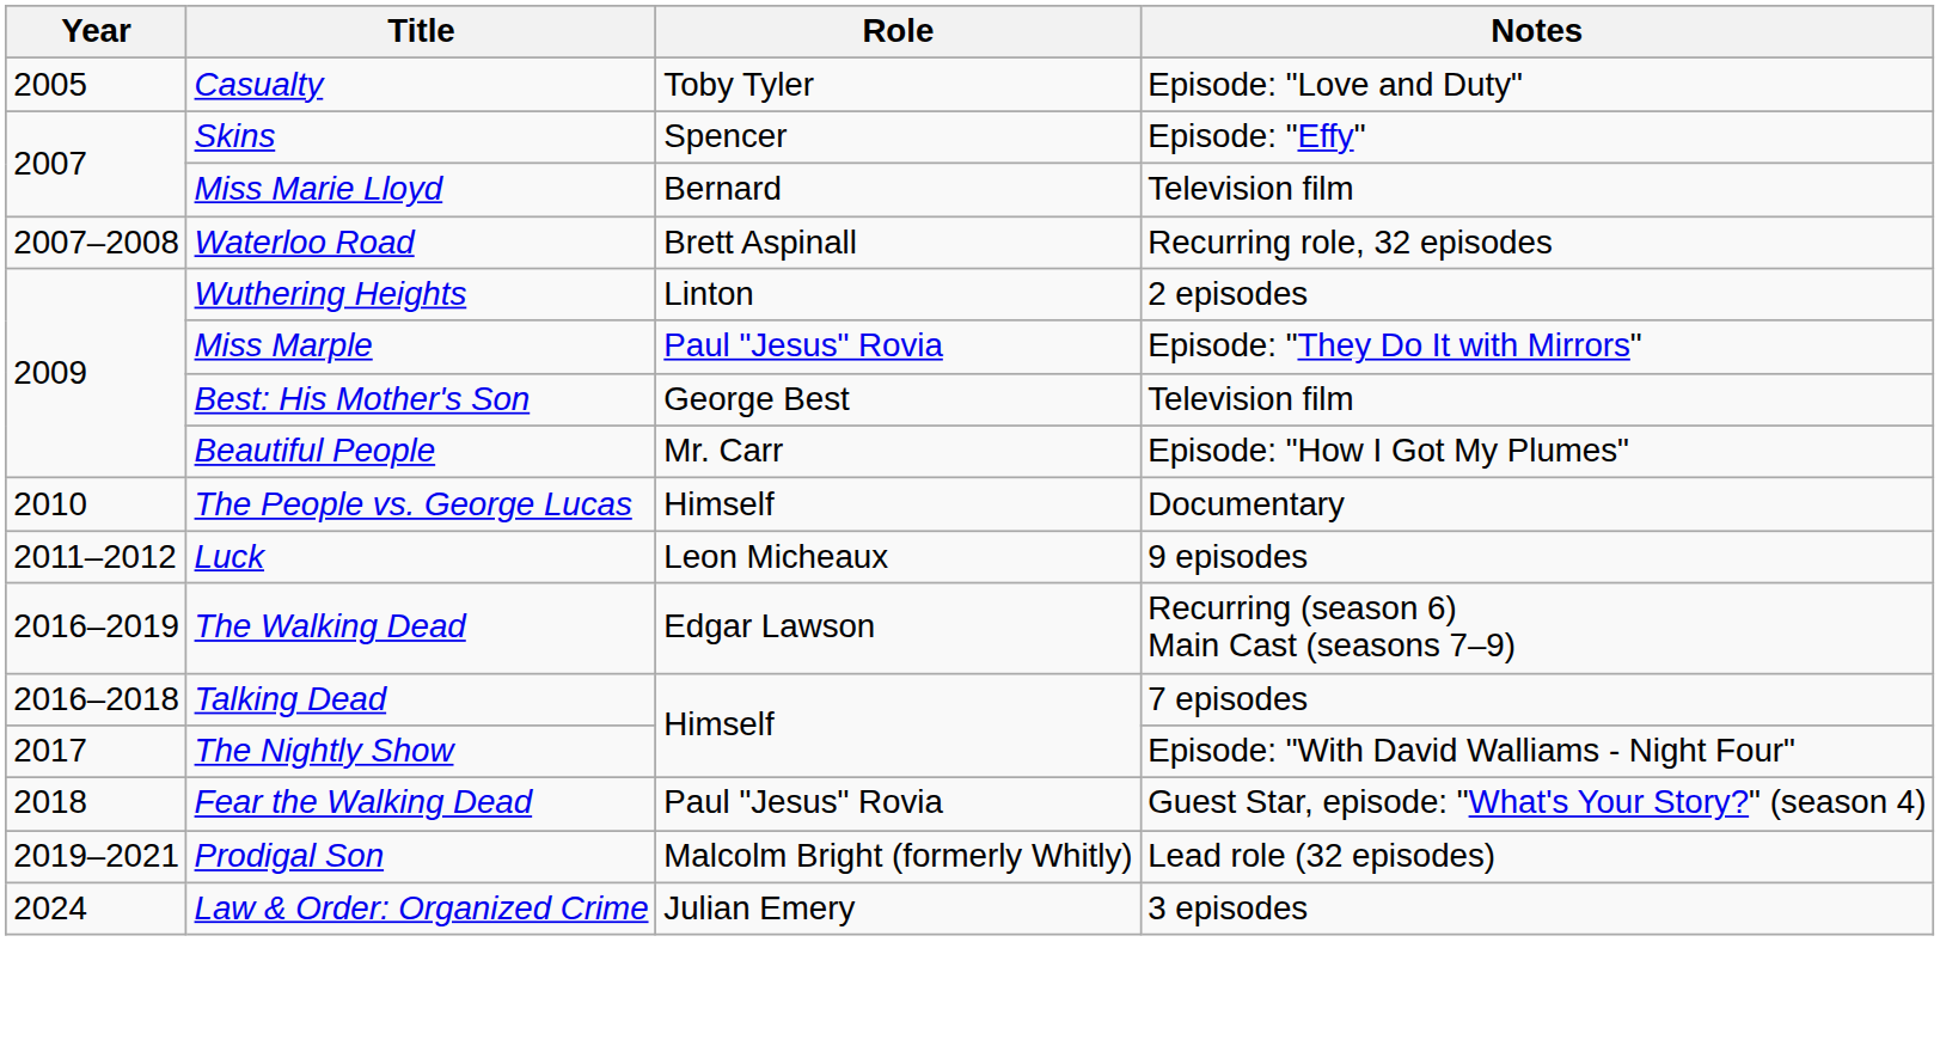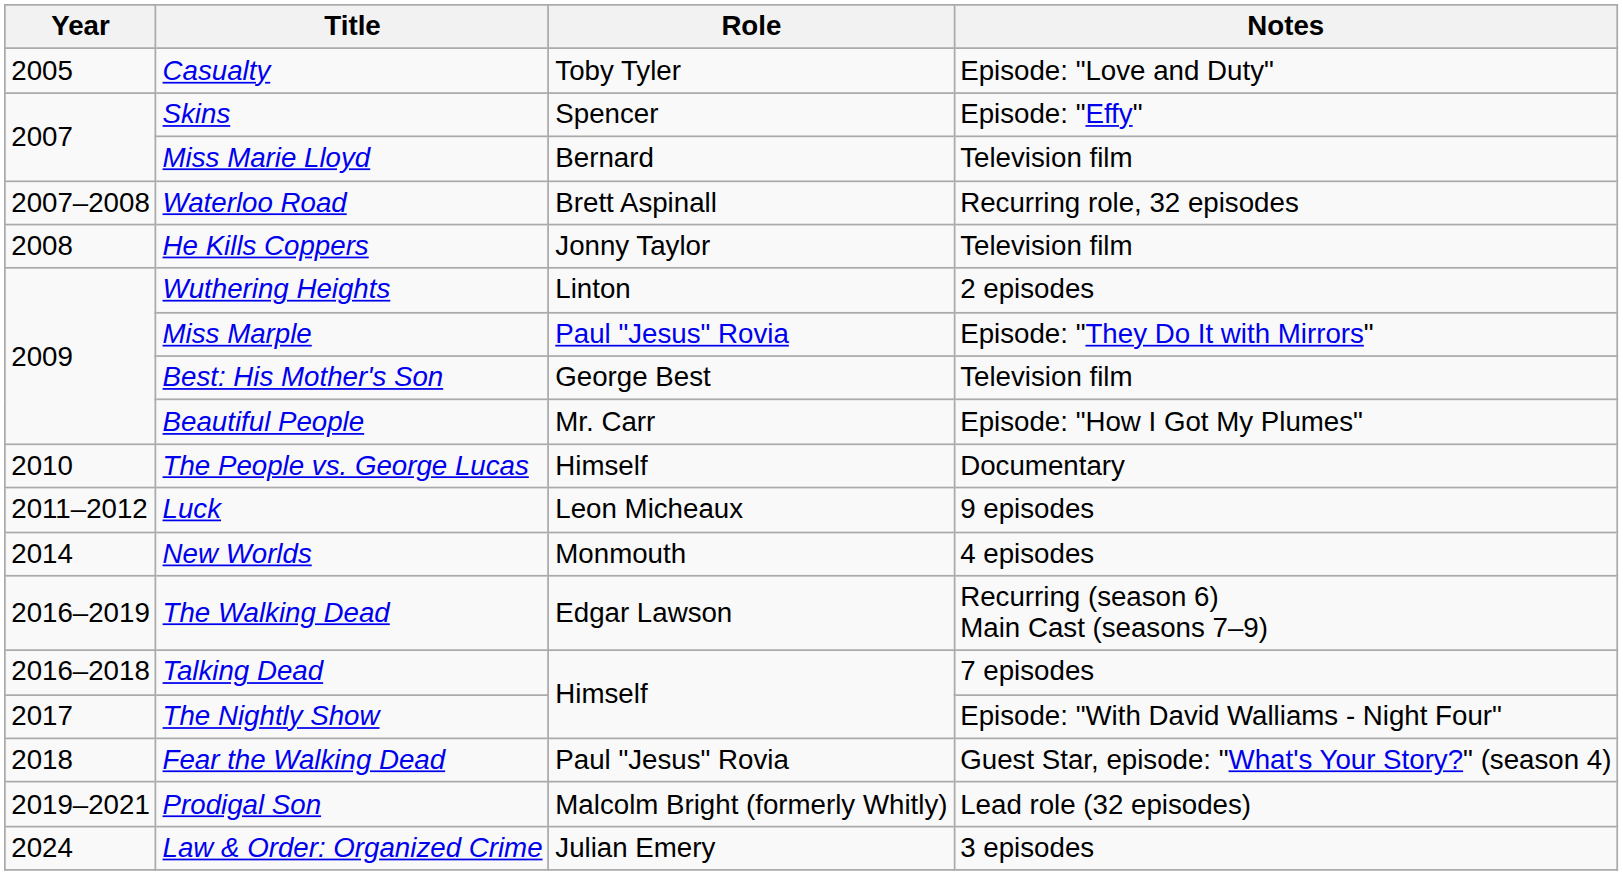+ row: 2008 | He Kills Coppers | Jonny Taylor | Television film
+ row: 2014 | New Worlds | Monmouth | 4 episodes
